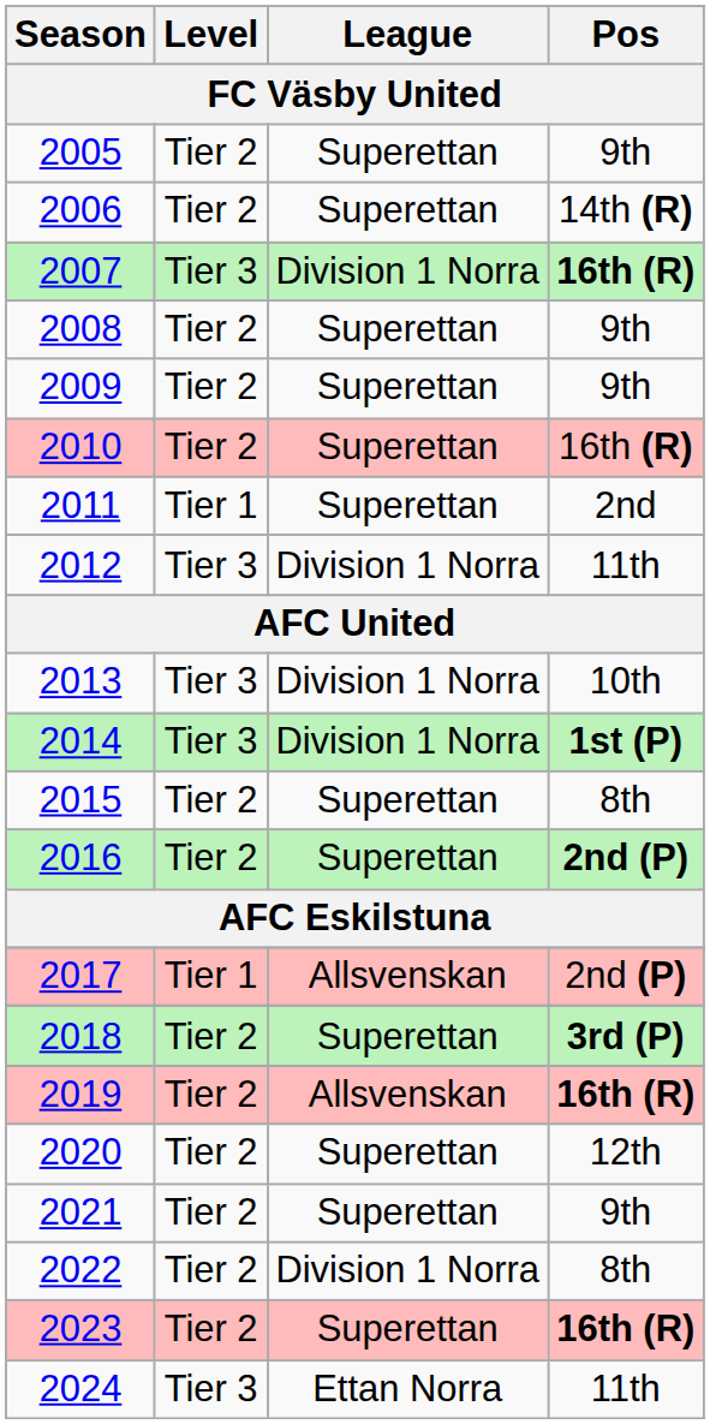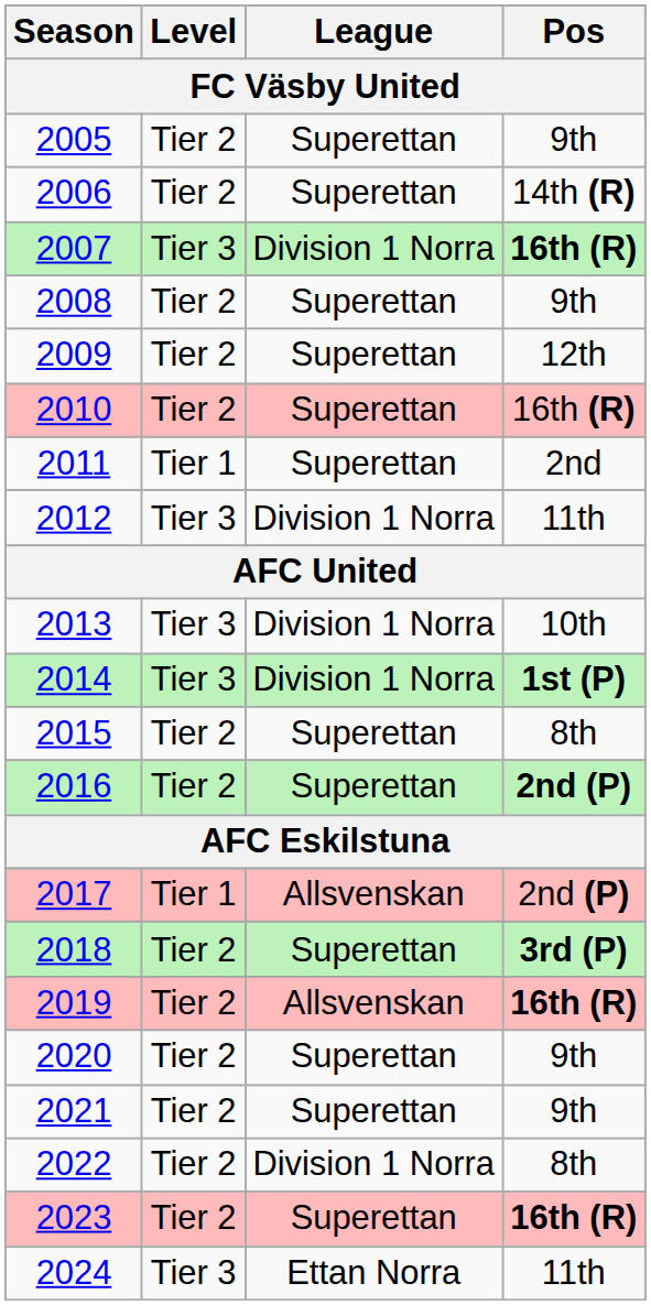2009 | Pos: 9th -> 12th
2020 | Pos: 12th -> 9th
